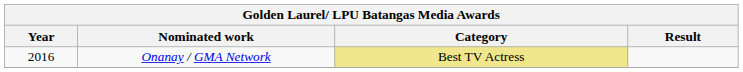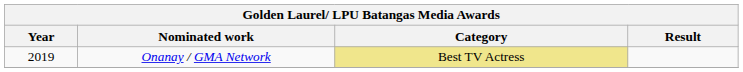Onanay / GMA Network | Year: 2016 -> 2019
